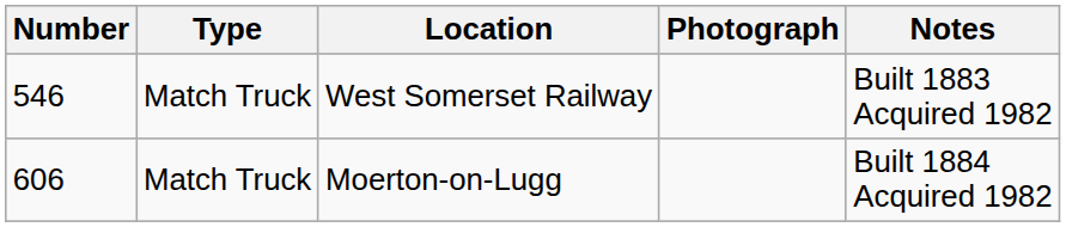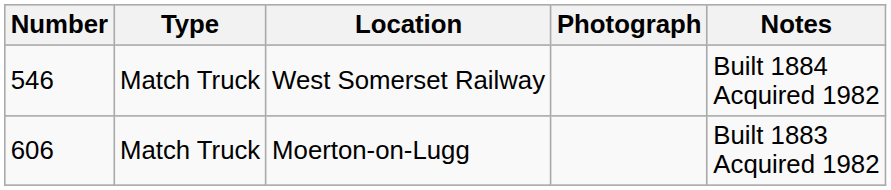West Somerset Railway | Notes: Built 1883 Acquired 1982 -> Built 1884 Acquired 1982
Moerton-on-Lugg | Notes: Built 1884 Acquired 1982 -> Built 1883 Acquired 1982
